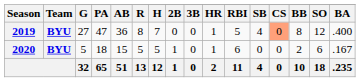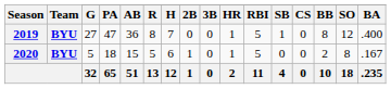2019 | SB: 4 -> 1
2019 | CS: lightsalmon background -> no background
2020 | H: 5 -> 6
2020 | RBI: 6 -> 5
2020 | SO: 6 -> 8
